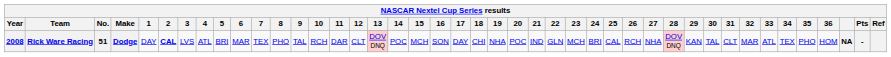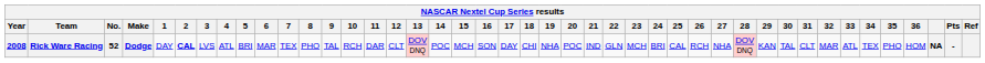Rick Ware Racing | No.: 51 -> 52
